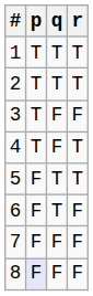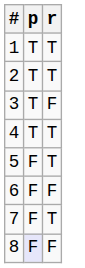- column: q | T | T | F | F | T | T | F | F
7 | r: F -> T
